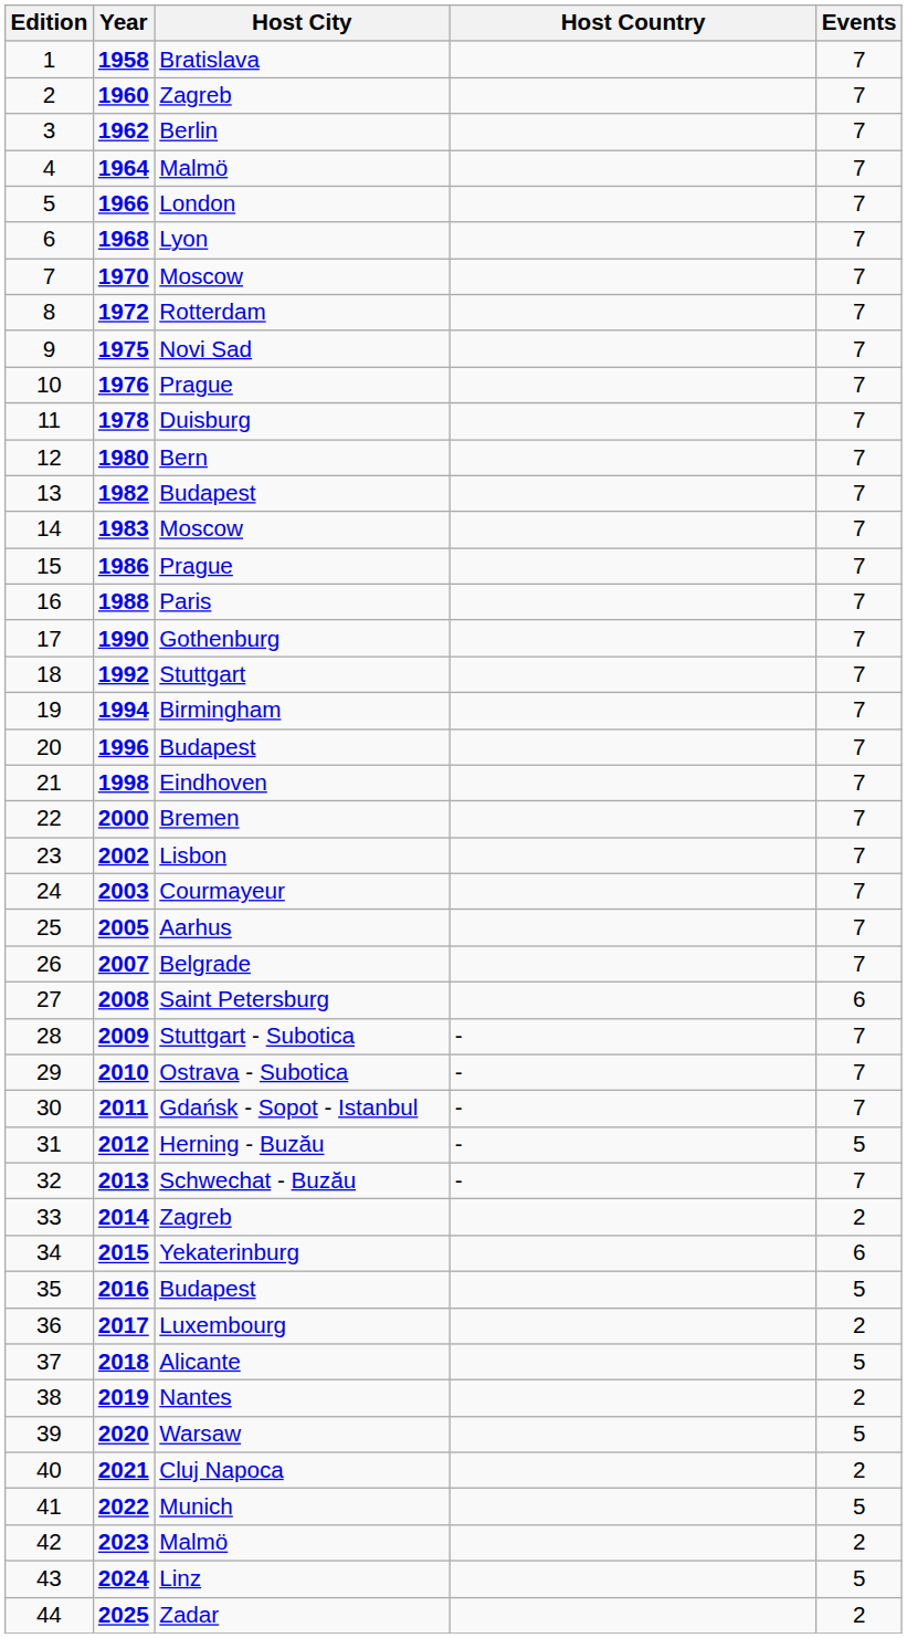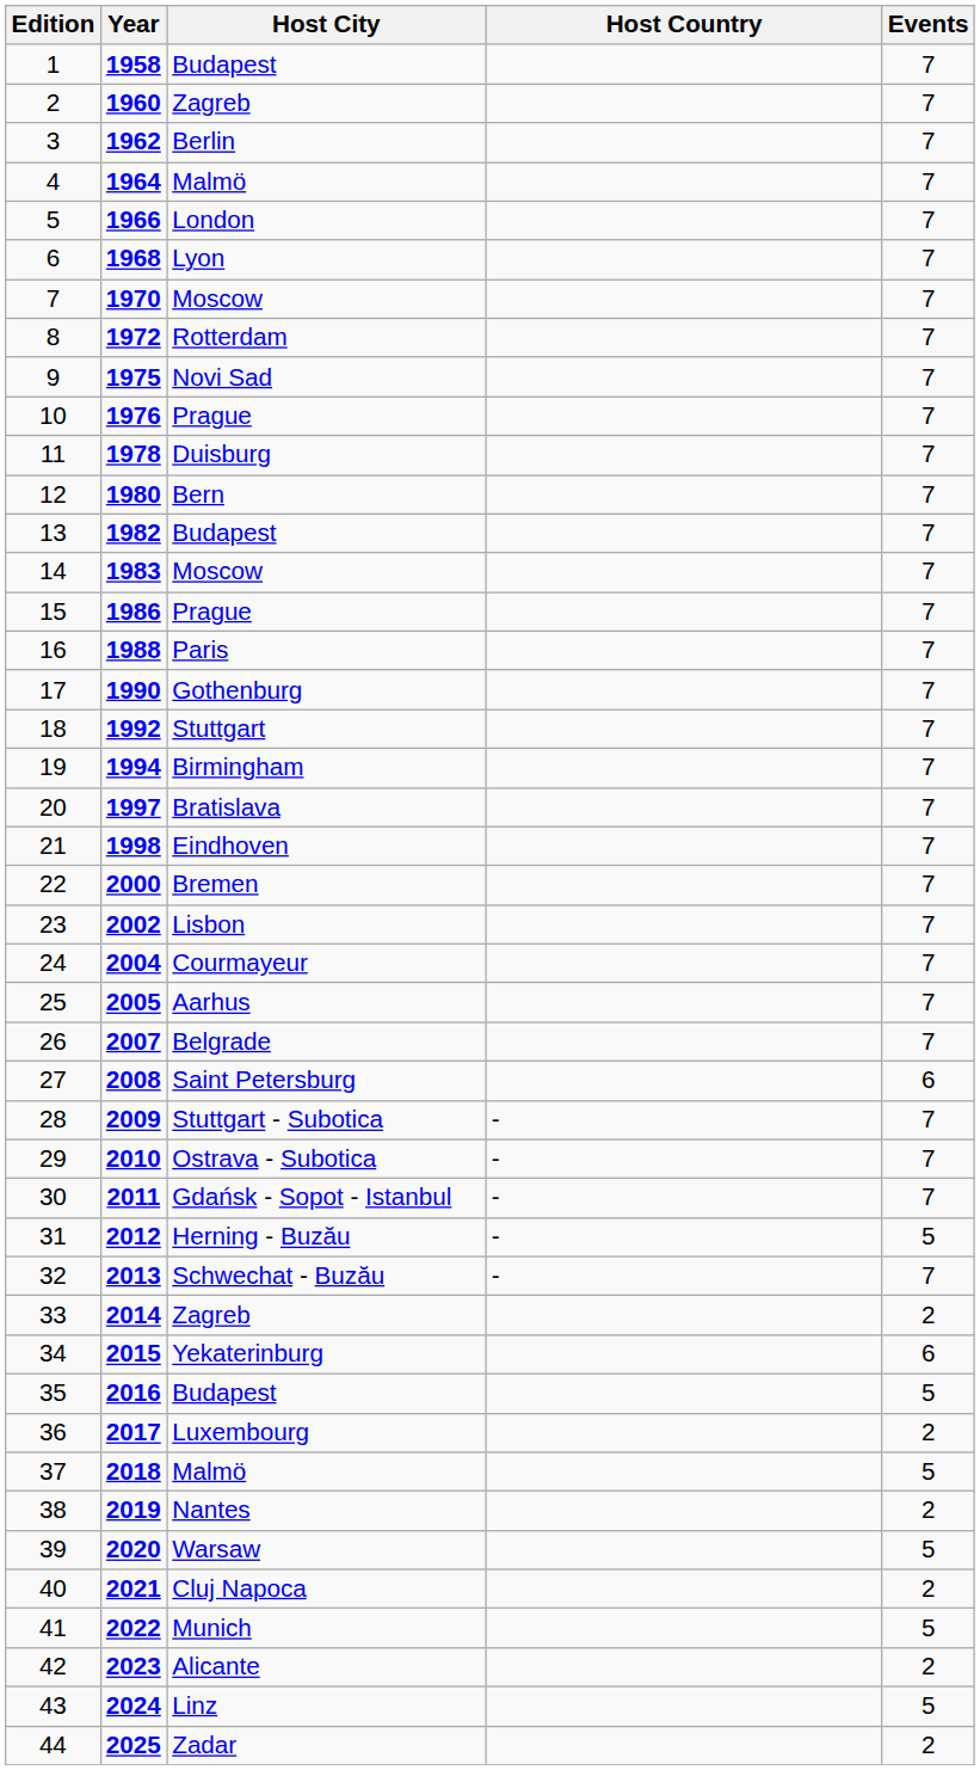1 | Host City: Bratislava -> Budapest
20 | Year: 1996 -> 1997
20 | Host City: Budapest -> Bratislava
24 | Year: 2003 -> 2004
37 | Host City: Alicante -> Malmö
42 | Host City: Malmö -> Alicante
